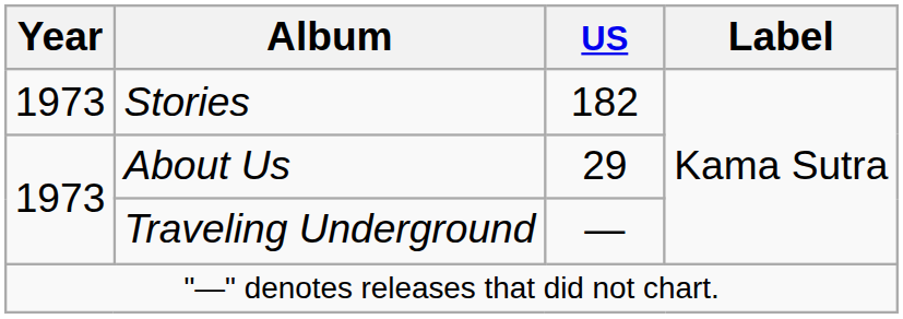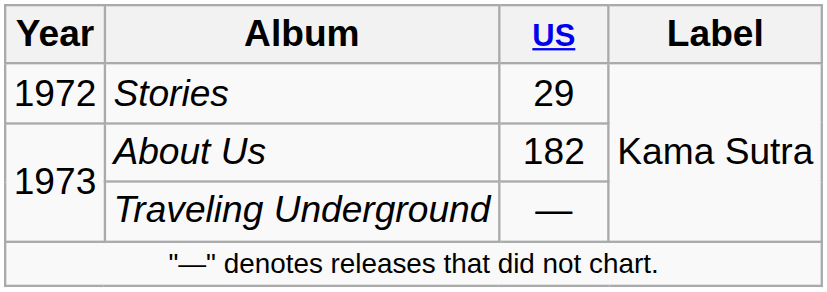Stories | Year: 1973 -> 1972
Stories | US: 182 -> 29
About Us | US: 29 -> 182
